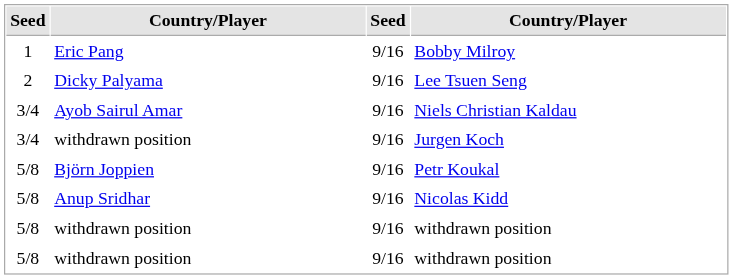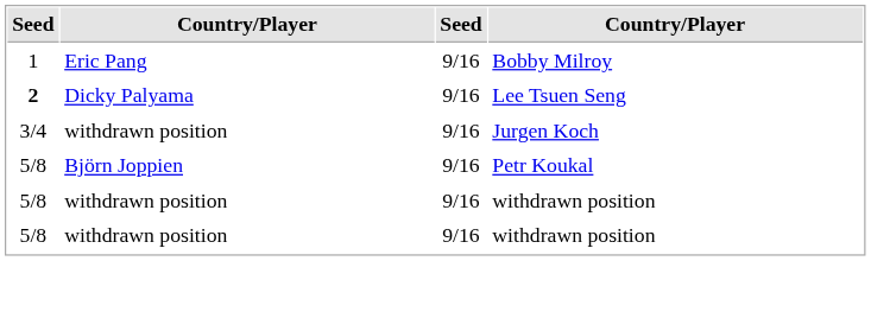Lee Tsuen Seng | column 1: normal -> bold
- row: 3/4 | Ayob Sairul Amar | 9/16 | Niels Christian Kaldau
- row: 5/8 | Anup Sridhar | 9/16 | Nicolas Kidd
